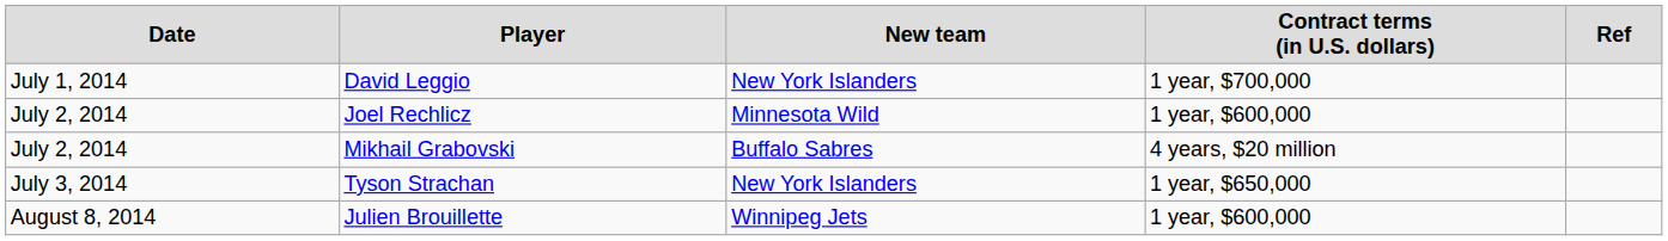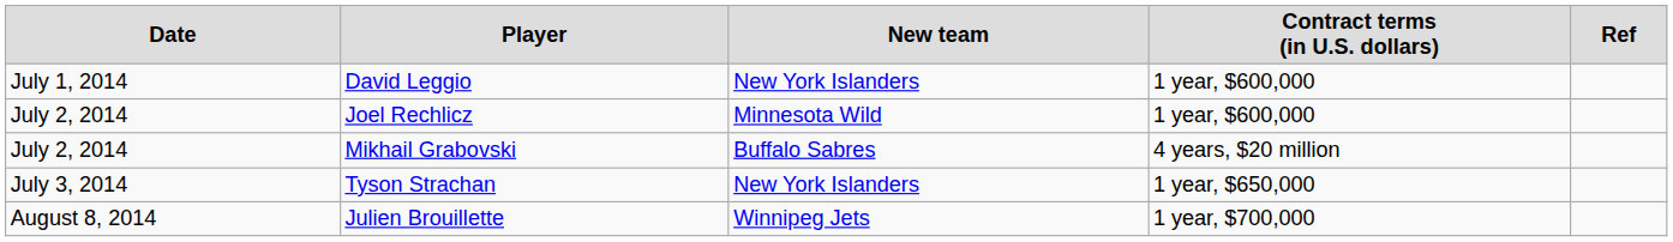David Leggio | column 4: 1 year, $700,000 -> 1 year, $600,000
Julien Brouillette | column 4: 1 year, $600,000 -> 1 year, $700,000
